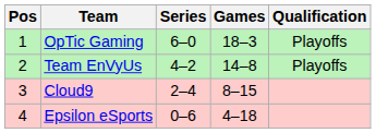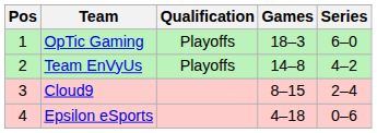columns swapped: Series <-> Qualification
